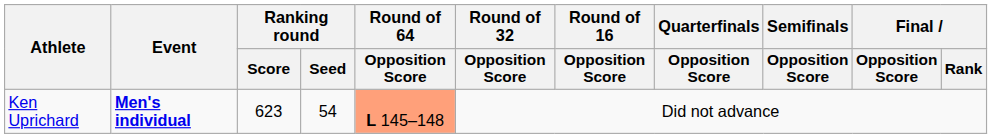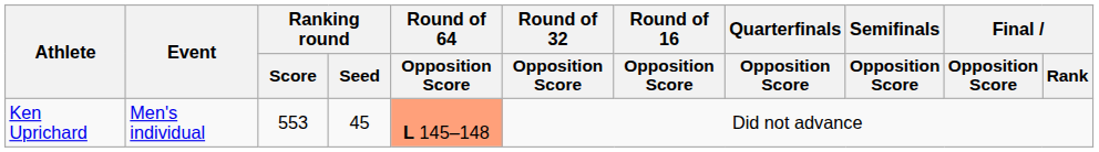Ken Uprichard | Event: bold -> normal
Ken Uprichard | Ranking round / Score: 623 -> 553
Ken Uprichard | Ranking round / Seed: 54 -> 45
